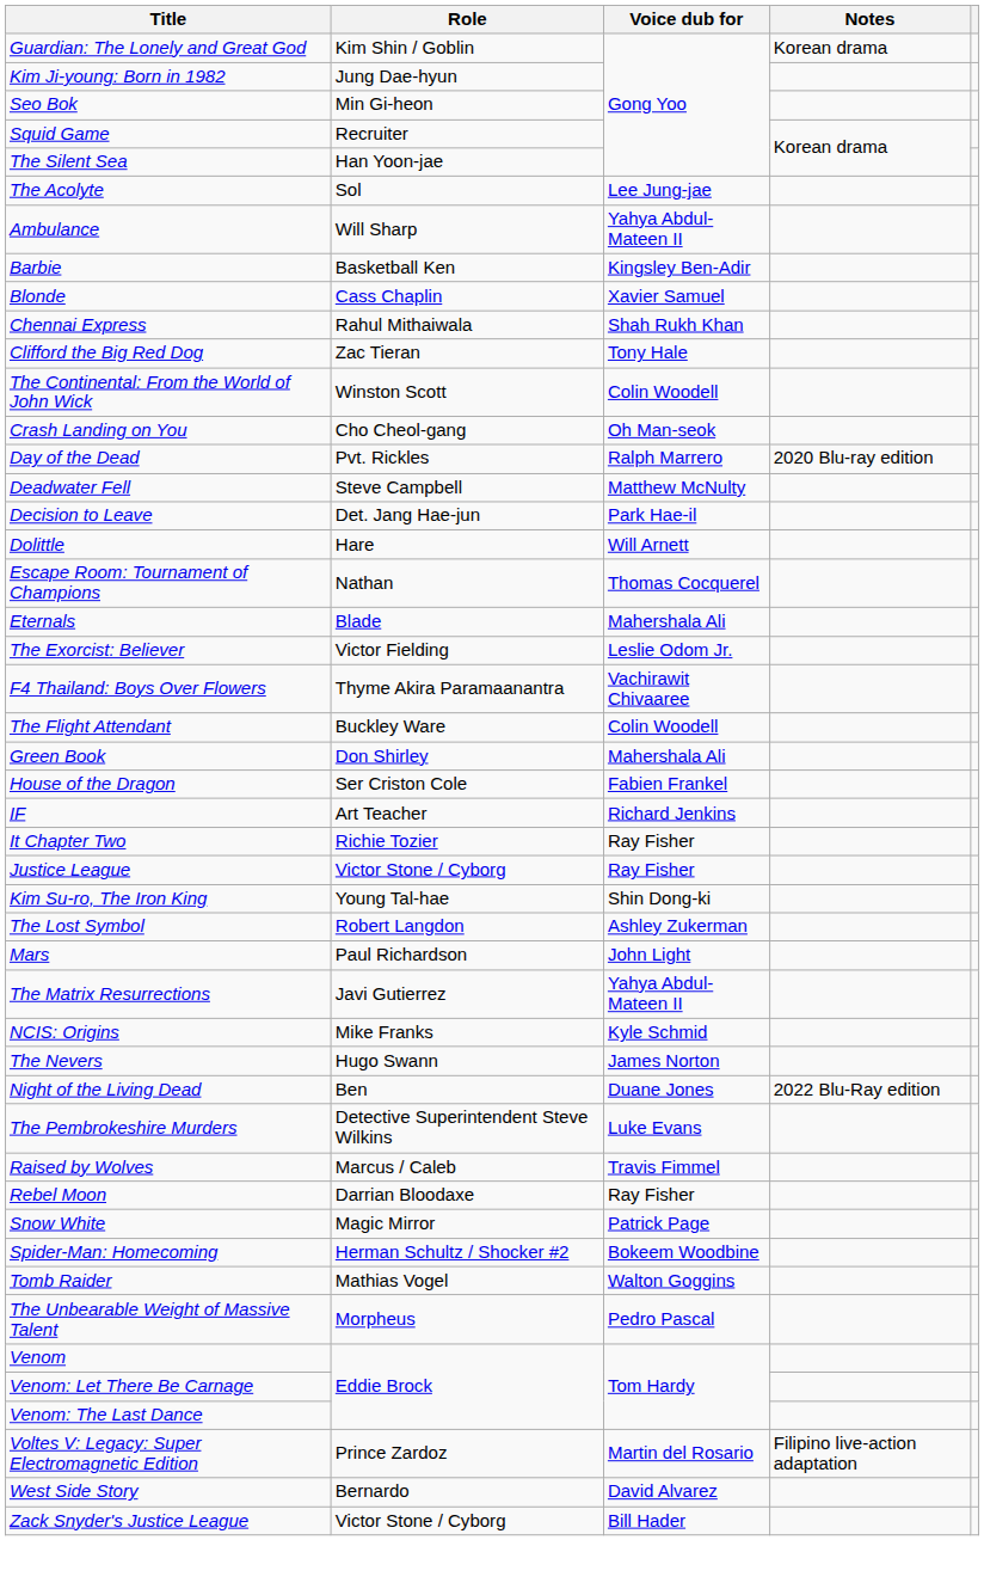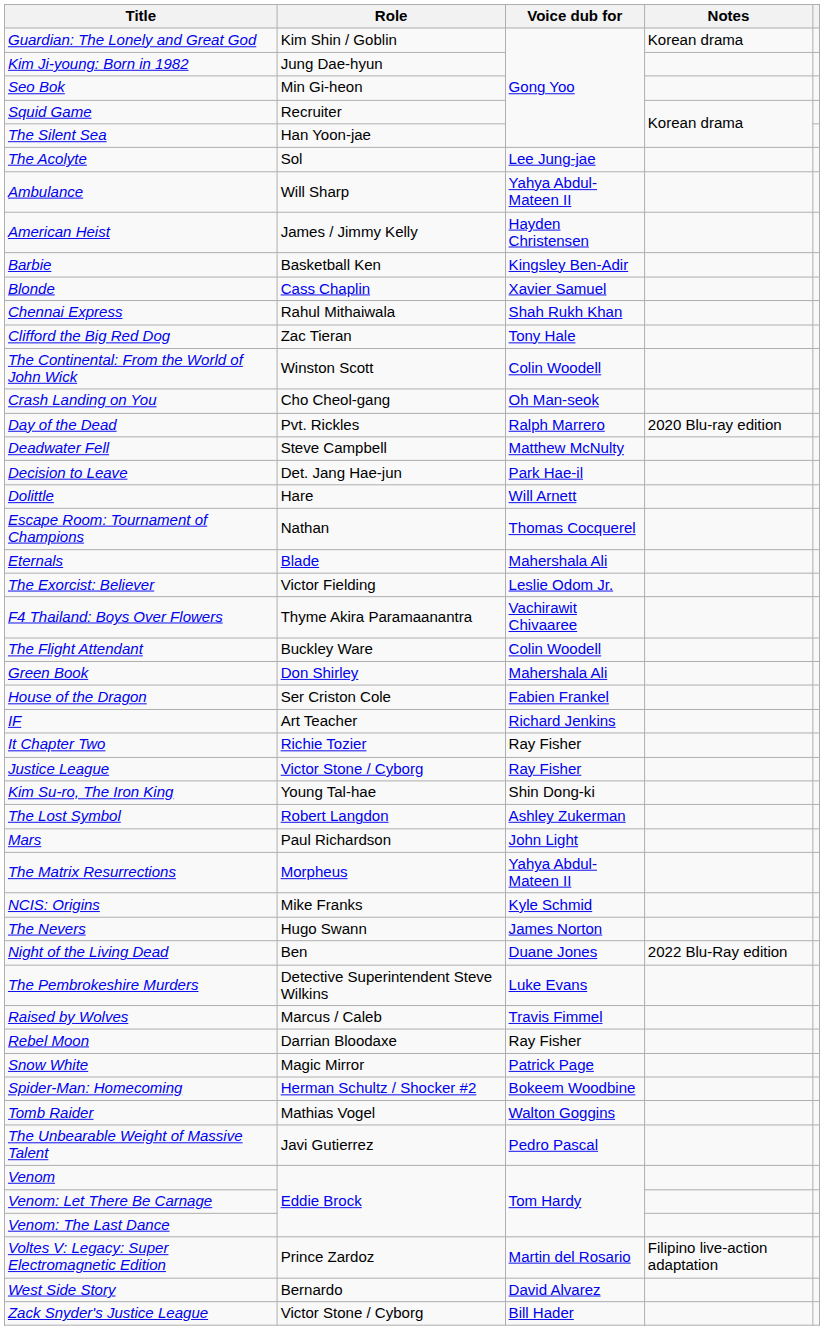+ row: American Heist | James / Jimmy Kelly | Hayden Christensen
The Matrix Resurrections | Role: Javi Gutierrez -> Morpheus
The Unbearable Weight of Massive Talent | Role: Morpheus -> Javi Gutierrez
